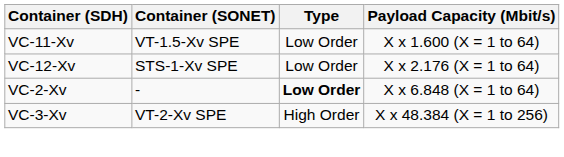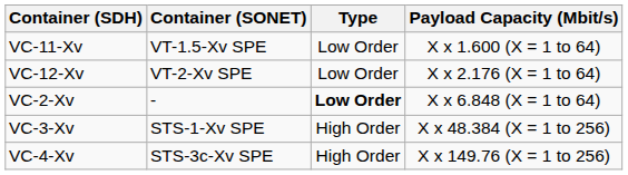VC-12-Xv | Container (SONET): STS-1-Xv SPE -> VT-2-Xv SPE
VC-3-Xv | Container (SONET): VT-2-Xv SPE -> STS-1-Xv SPE
+ row: VC-4-Xv | STS-3c-Xv SPE | High Order | X x 149.76 (X = 1 to 256)
